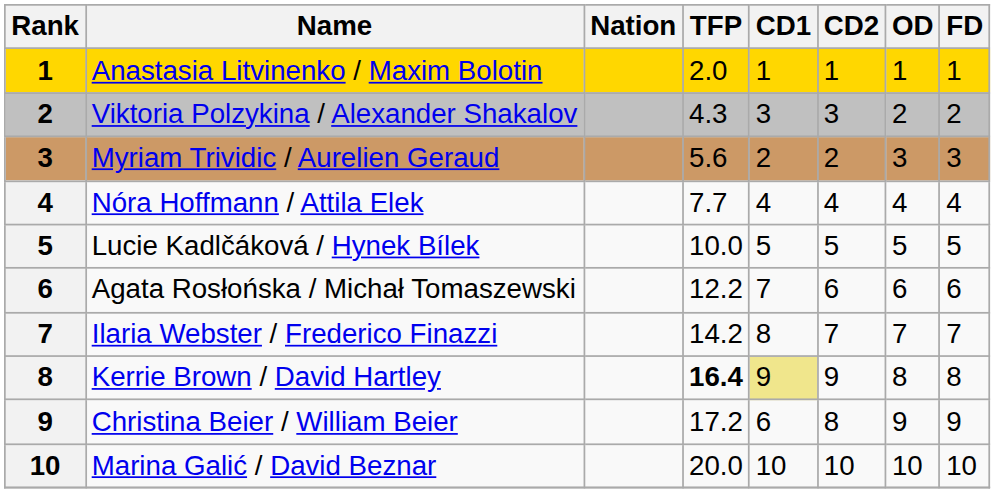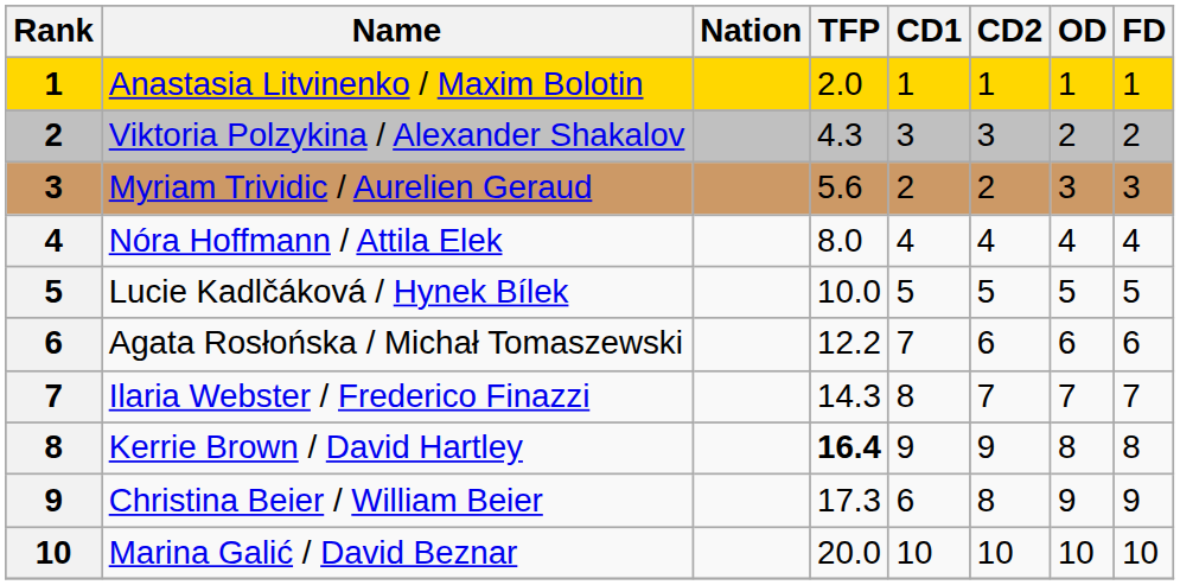Nóra Hoffmann / Attila Elek | TFP: 7.7 -> 8.0
Ilaria Webster / Frederico Finazzi | TFP: 14.2 -> 14.3
Kerrie Brown / David Hartley | CD1: khaki background -> no background
Christina Beier / William Beier | TFP: 17.2 -> 17.3
